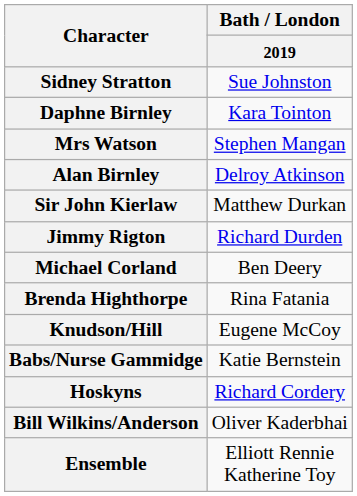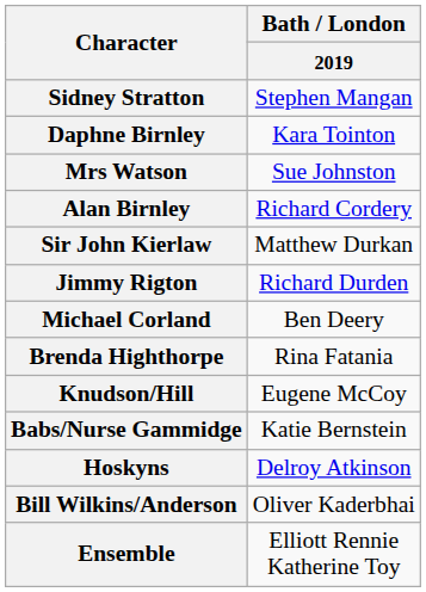Sidney Stratton | Bath / London / 2019: Sue Johnston -> Stephen Mangan
Mrs Watson | Bath / London / 2019: Stephen Mangan -> Sue Johnston
Alan Birnley | Bath / London / 2019: Delroy Atkinson -> Richard Cordery
Hoskyns | Bath / London / 2019: Richard Cordery -> Delroy Atkinson
